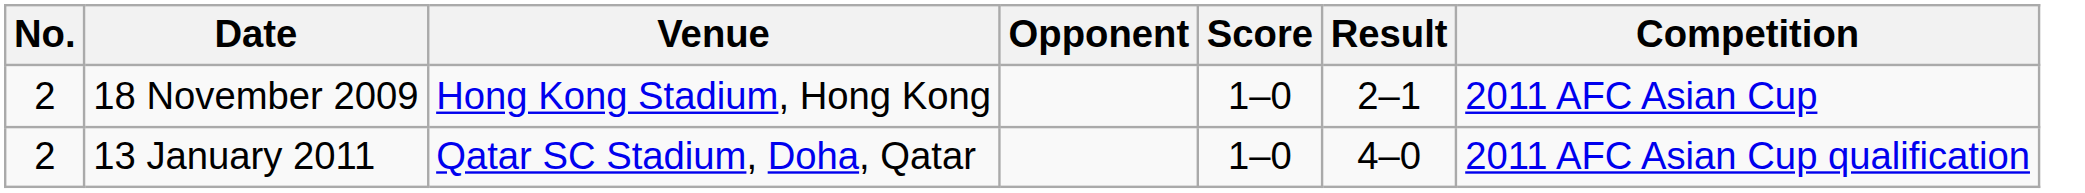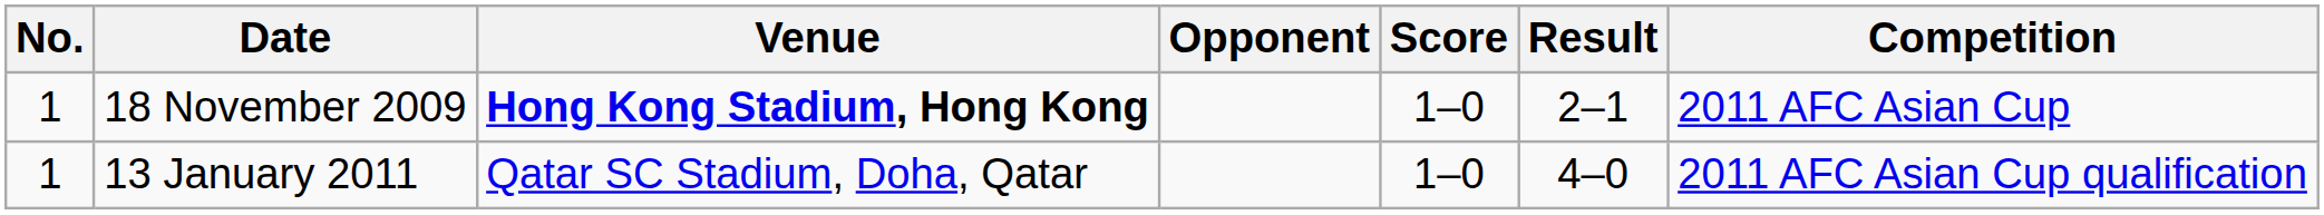18 November 2009 | No.: 2 -> 1
18 November 2009 | Venue: normal -> bold
13 January 2011 | No.: 2 -> 1
